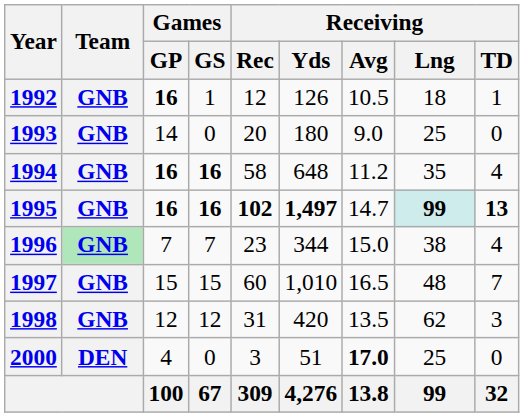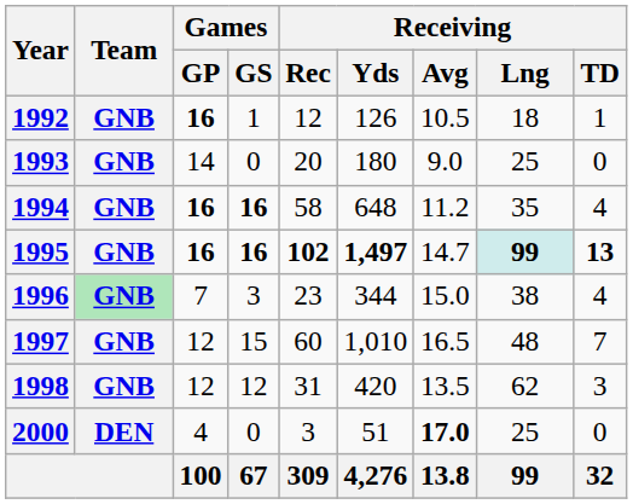1996 | Games / GS: 7 -> 3
1997 | Games / GP: 15 -> 12
